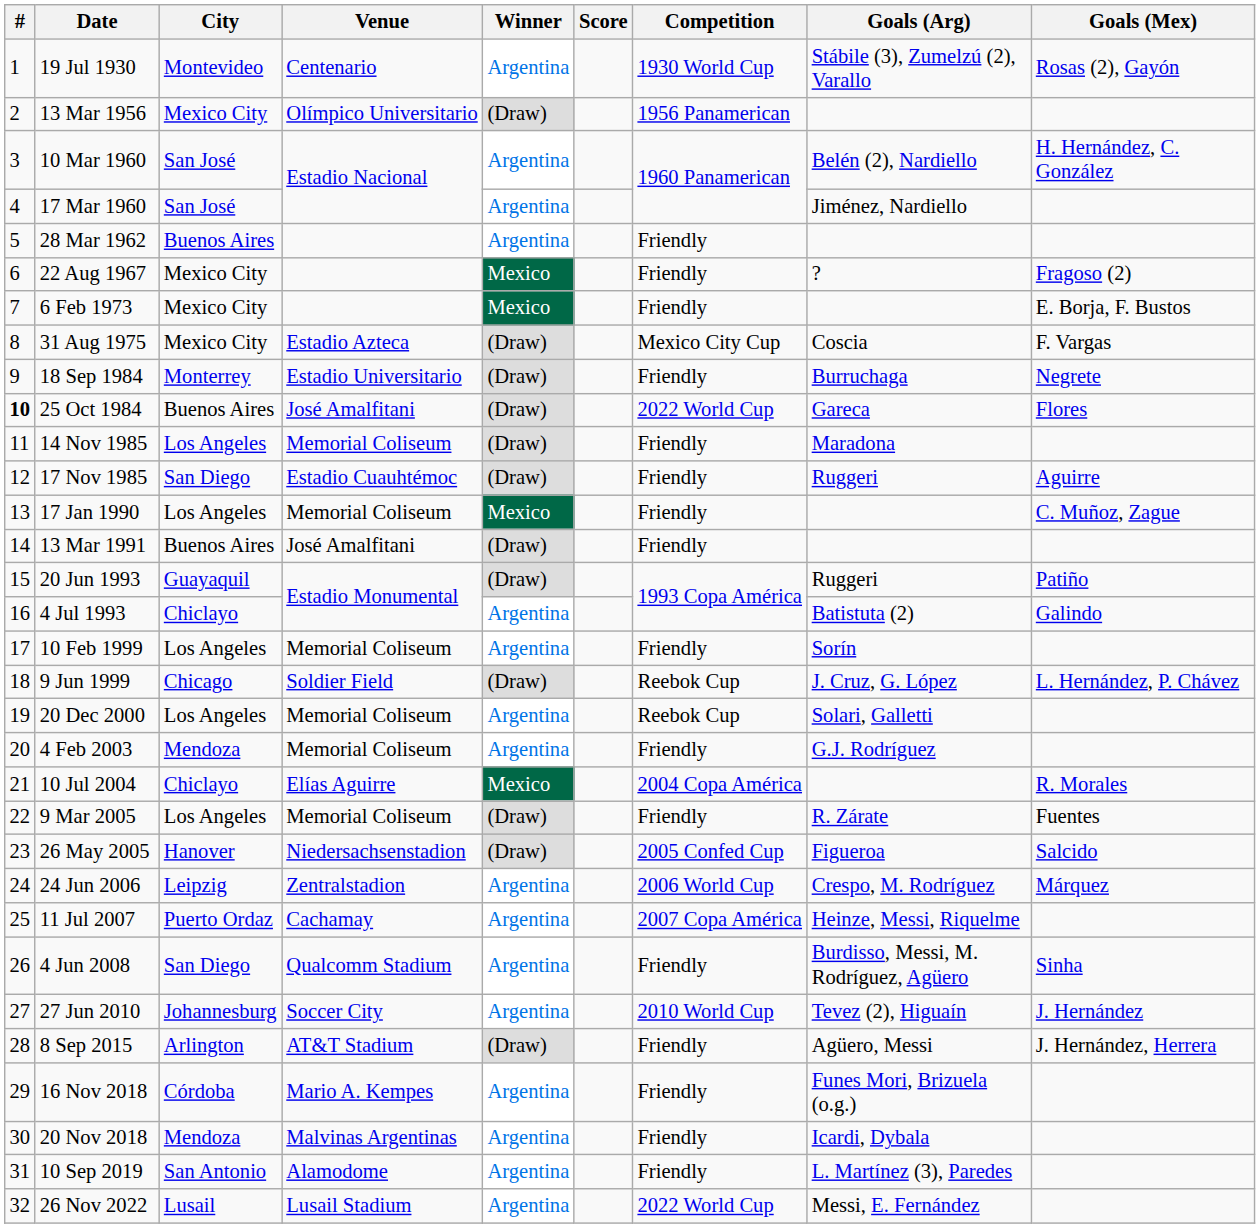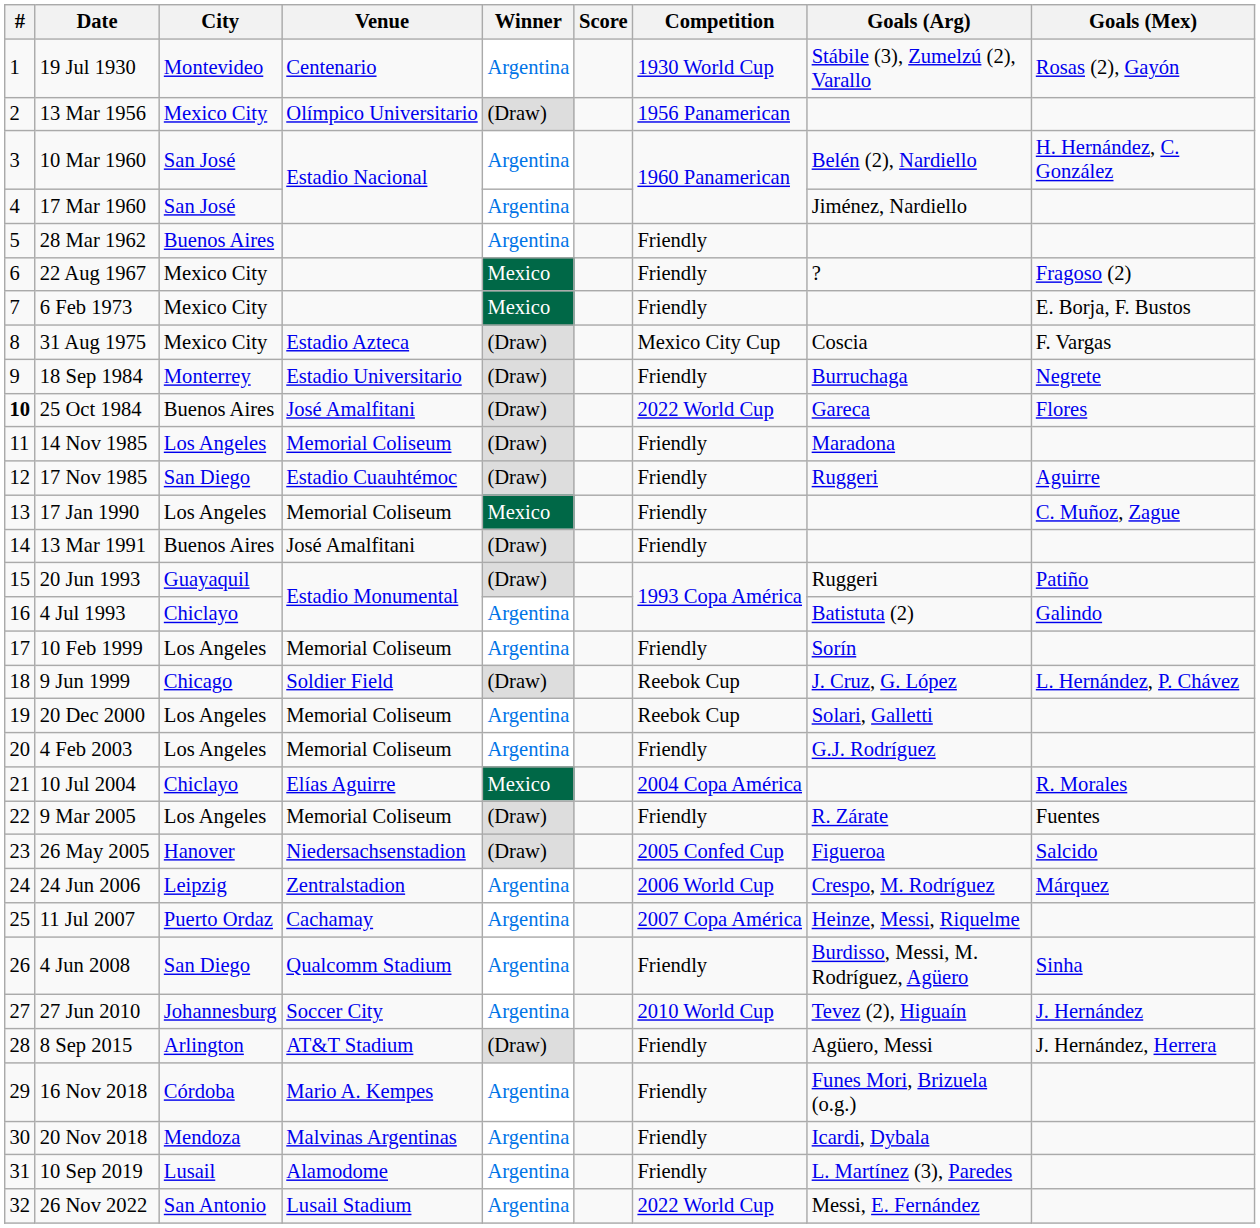4 Feb 2003 | City: Mendoza -> Los Angeles
10 Sep 2019 | City: San Antonio -> Lusail
26 Nov 2022 | City: Lusail -> San Antonio
